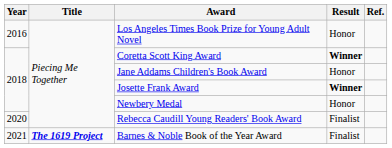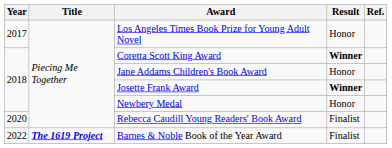Los Angeles Times Book Prize for Young Adult Novel | Year: 2016 -> 2017
Barnes & Noble Book of the Year Award | Year: 2021 -> 2022
